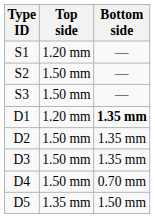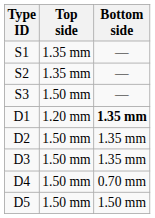S1 | Top side: 1.20 mm -> 1.35 mm
S2 | Top side: 1.50 mm -> 1.35 mm
D5 | Top side: 1.35 mm -> 1.50 mm
